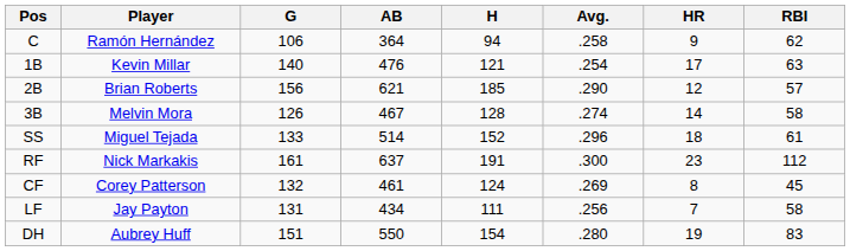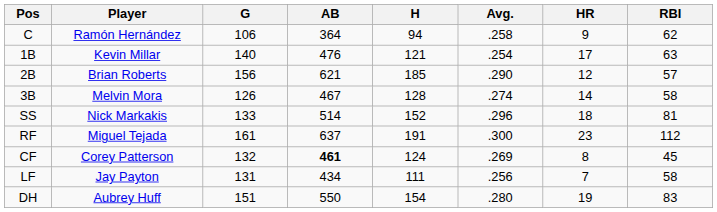SS | Player: Miguel Tejada -> Nick Markakis
SS | RBI: 61 -> 81
RF | Player: Nick Markakis -> Miguel Tejada
CF | AB: normal -> bold
